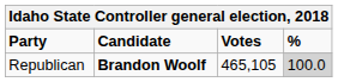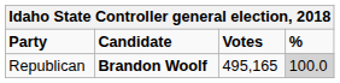Republican | Votes: 465,105 -> 495,165
